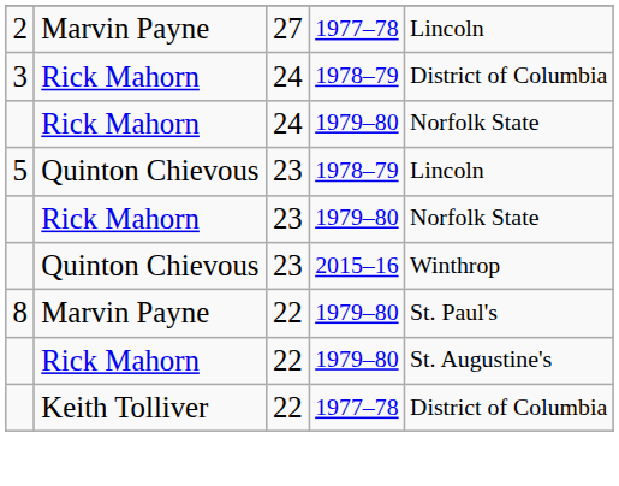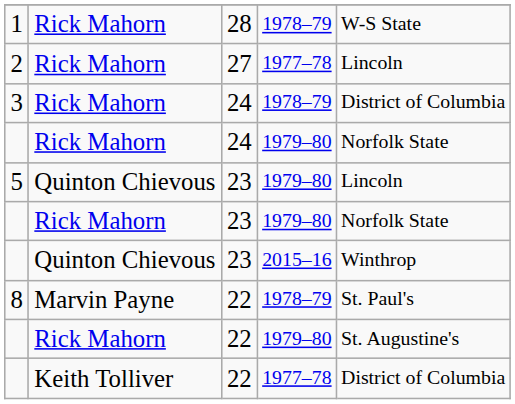+ row: 1 | Rick Mahorn | 28 | 1978–79 | W-S State
2 | column 2: Marvin Payne -> Rick Mahorn
5 | column 4: 1978–79 -> 1979–80
8 | column 4: 1979–80 -> 1978–79
